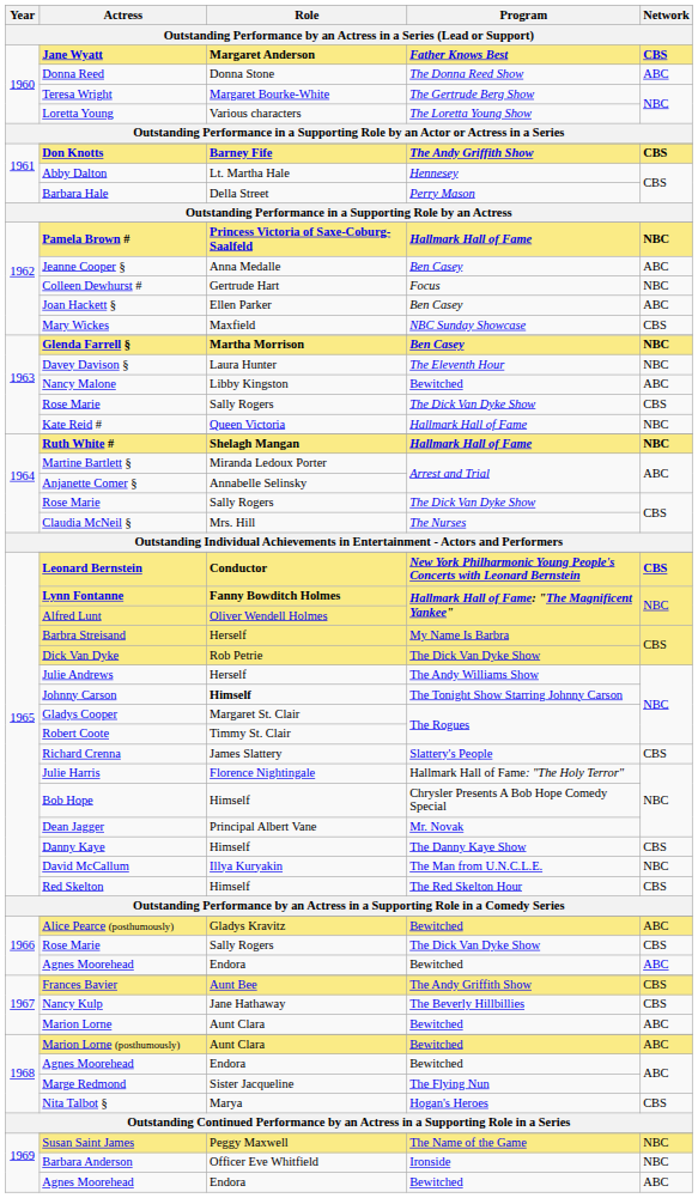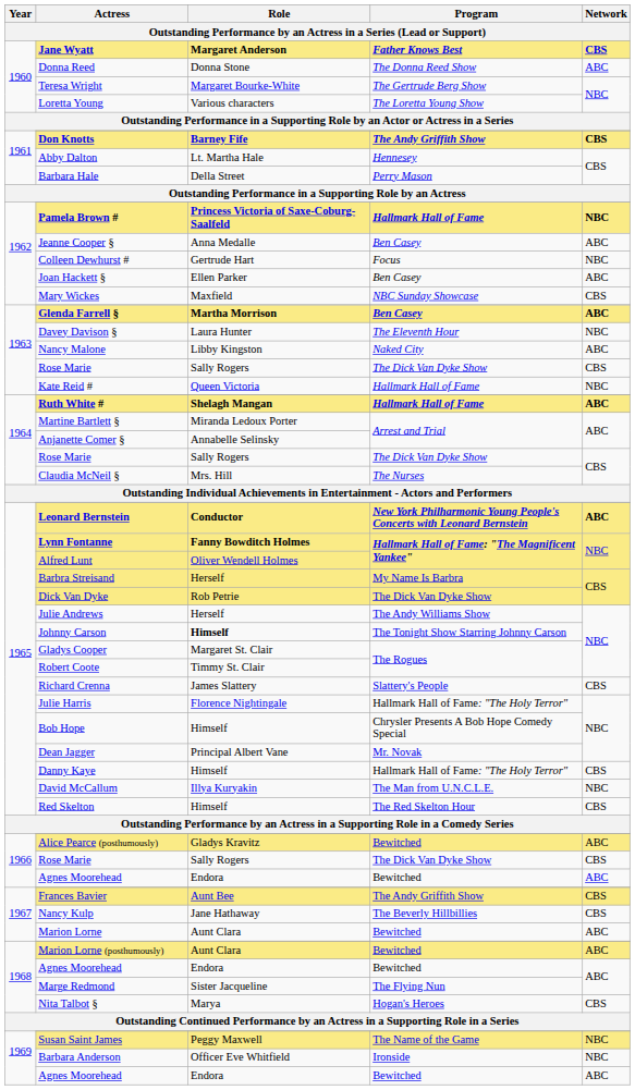Glenda Farrell § | Network: NBC -> ABC
Nancy Malone | Program: Bewitched -> Naked City
Ruth White # | Network: NBC -> ABC
Leonard Bernstein | Network: CBS -> ABC
Danny Kaye | Program: The Danny Kaye Show -> Hallmark Hall of Fame: "The Holy Terror"
